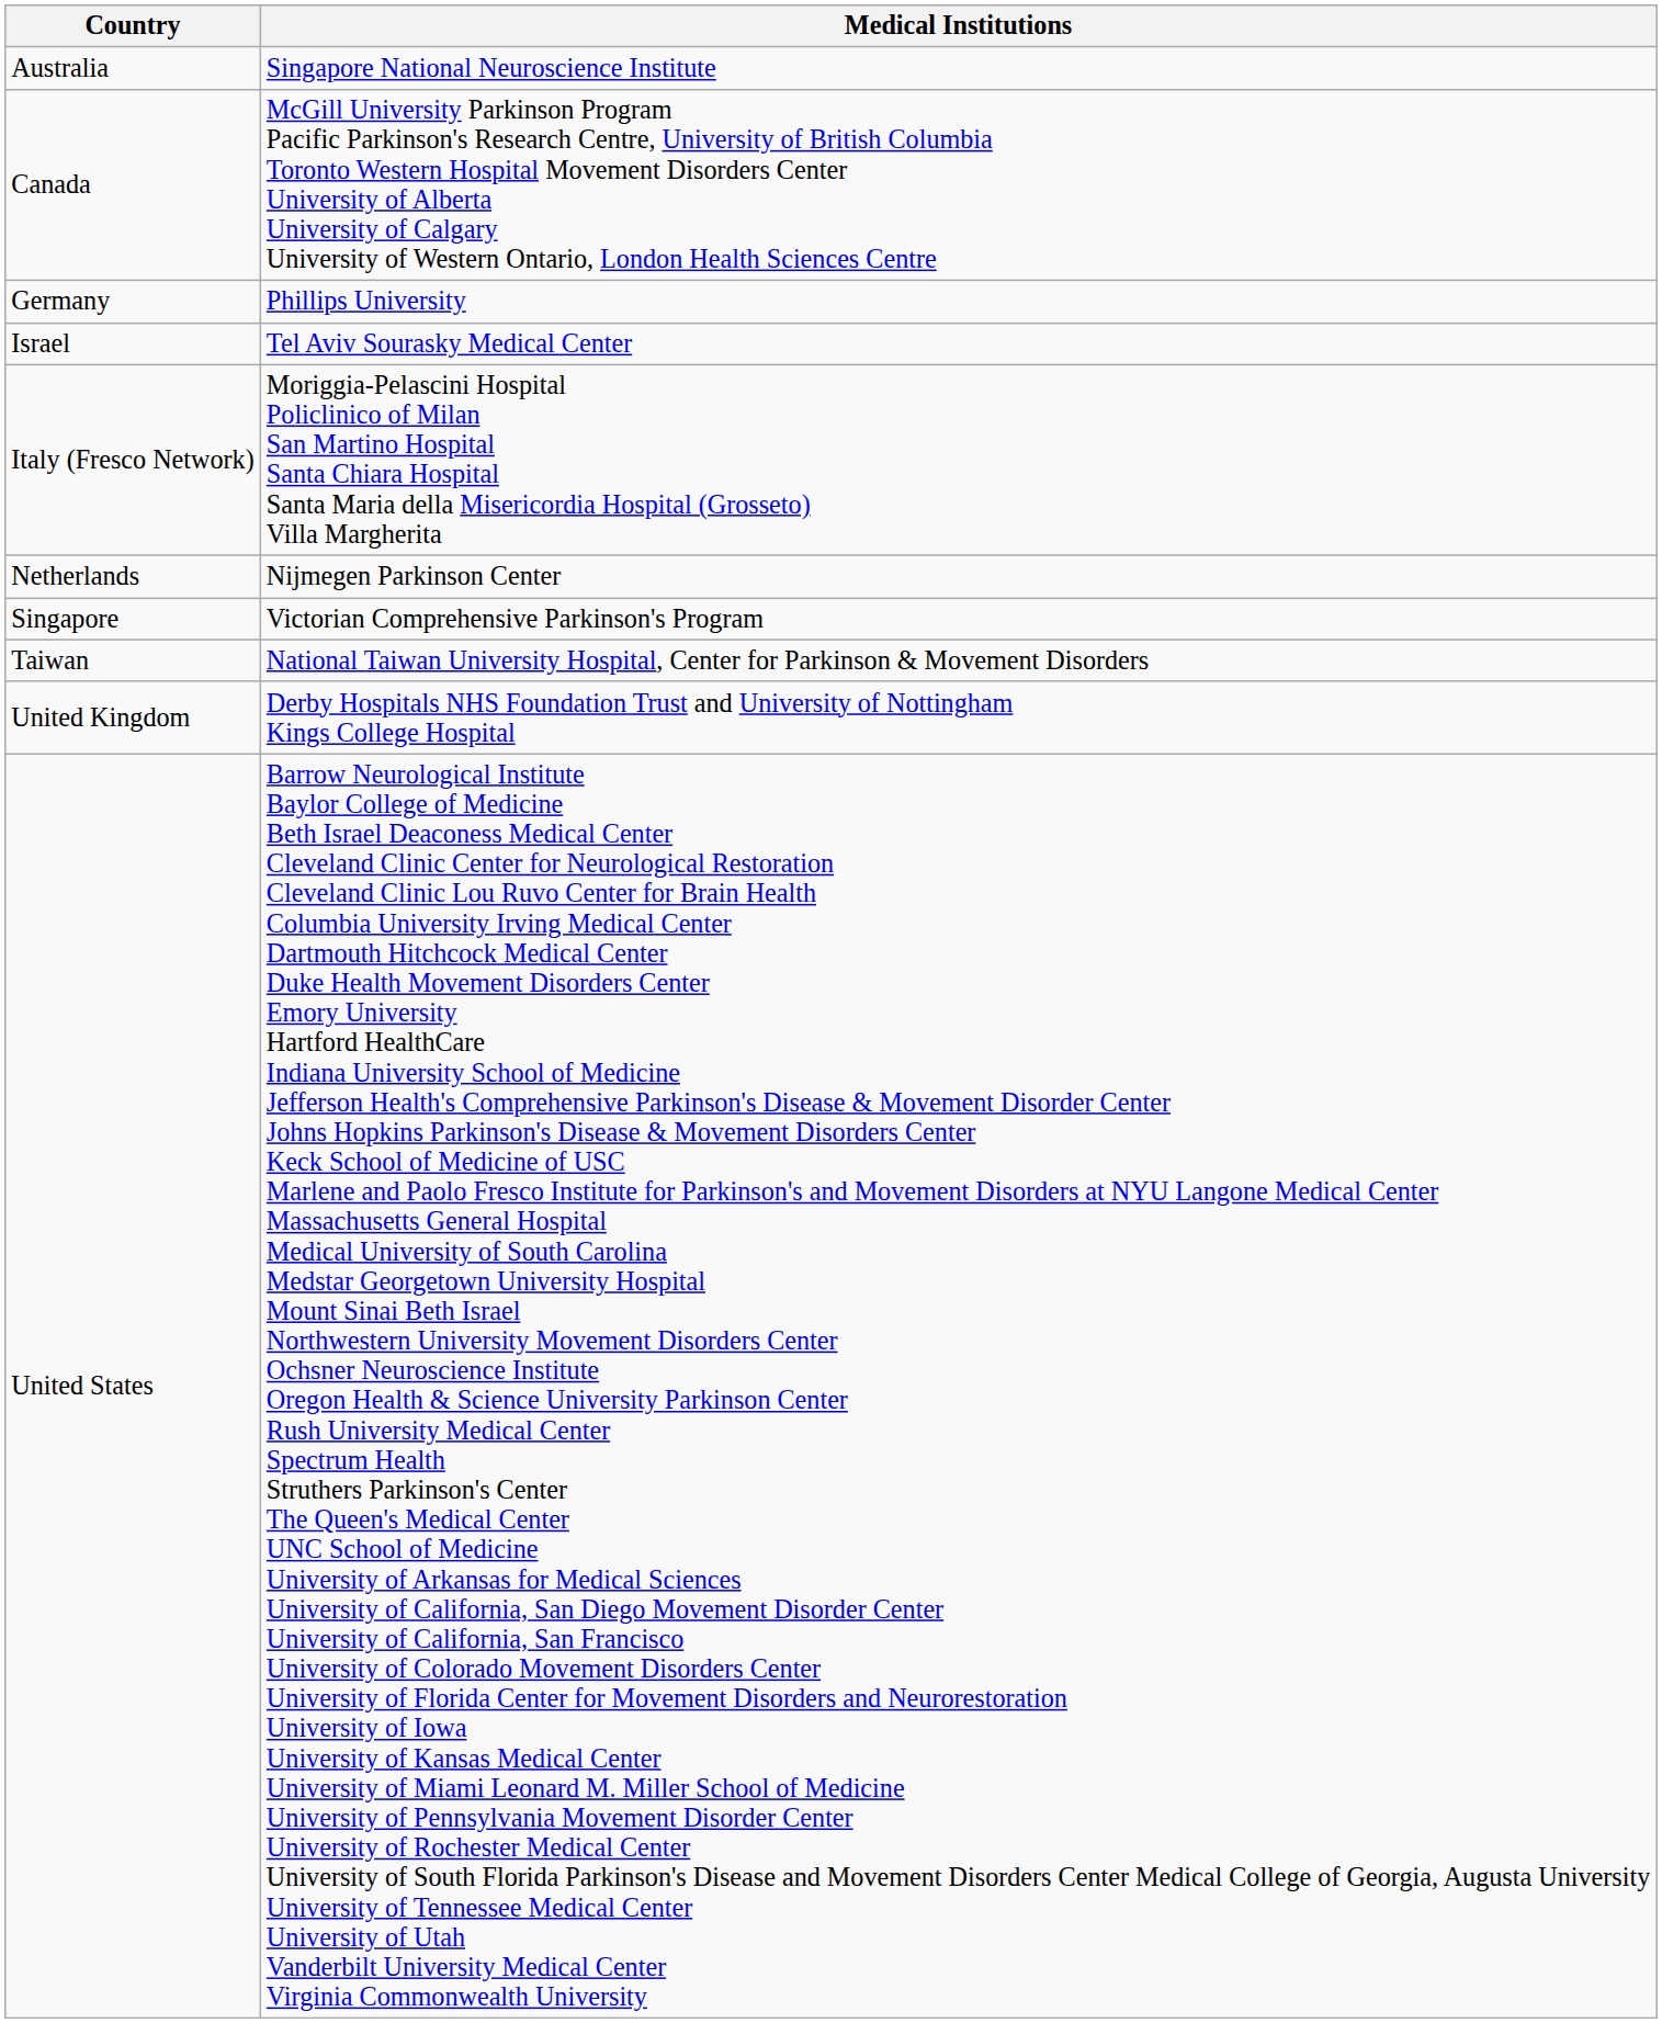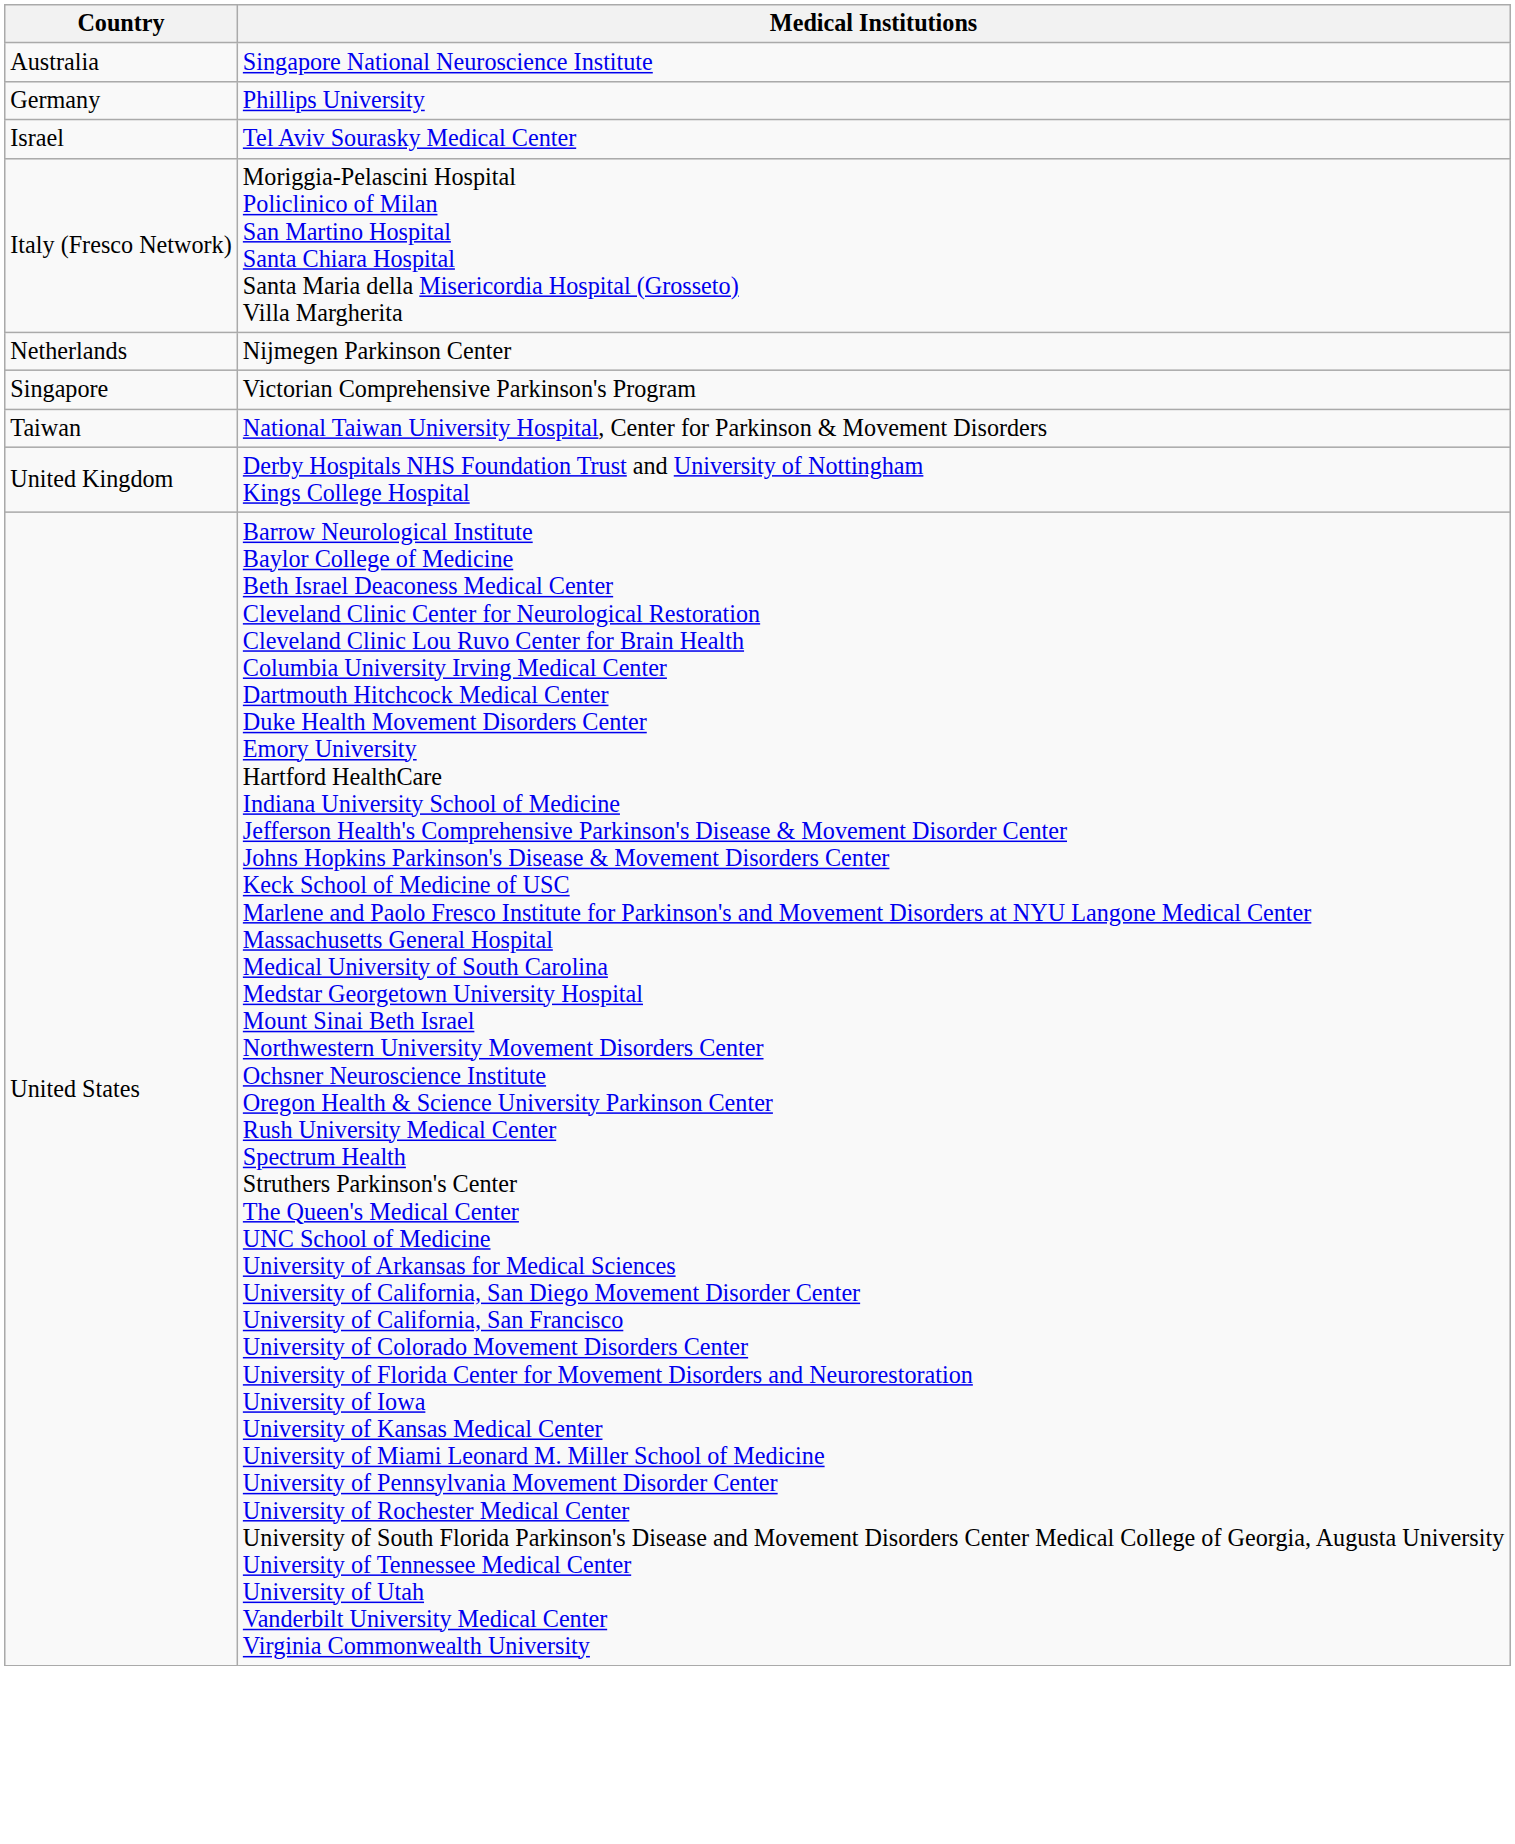- row: Canada | McGill University Parkinson Program Pacific Parkinson's Research Centre, University of British Columbia Toronto Western Hospital Movement Disorders Center University of Alberta University of Calgary University of Western Ontario, London Health Sciences Centre
